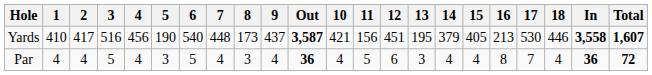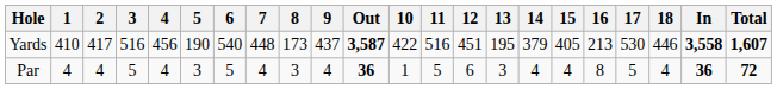Yards | 10: 421 -> 422
Yards | 11: 156 -> 516
Par | 10: 4 -> 1
Par | 17: 7 -> 5
